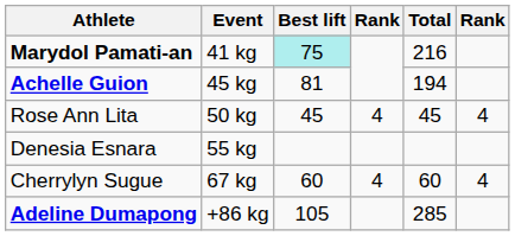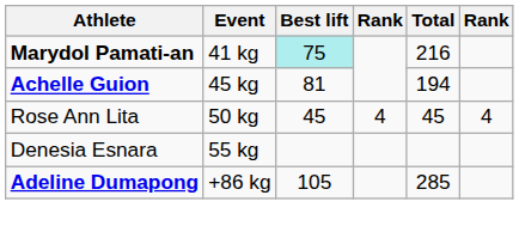- row: Cherrylyn Sugue | 67 kg | 60 | 4 | 60 | 4
